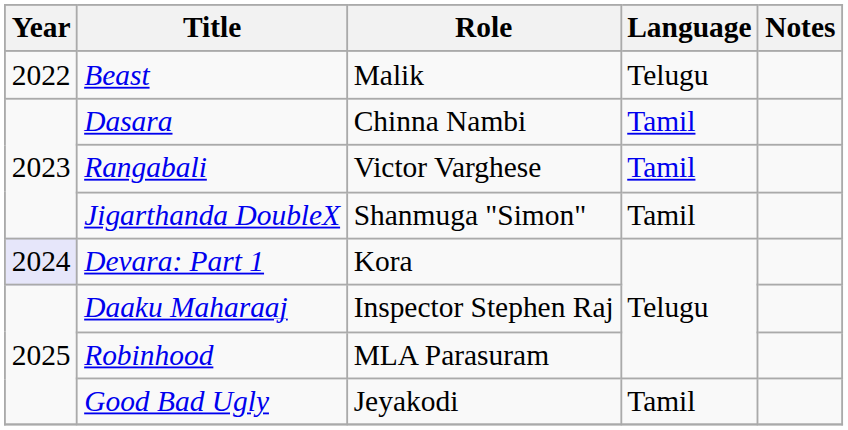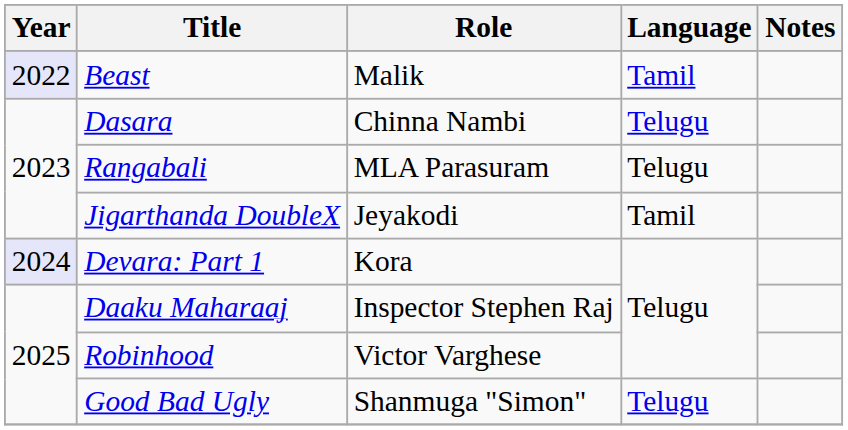Beast | Year: no background -> lavender background
Beast | Language: Telugu -> Tamil
Dasara | Language: Tamil -> Telugu
Rangabali | Role: Victor Varghese -> MLA Parasuram
Rangabali | Language: Tamil -> Telugu
Jigarthanda DoubleX | Role: Shanmuga "Simon" -> Jeyakodi
Robinhood | Role: MLA Parasuram -> Victor Varghese
Good Bad Ugly | Role: Jeyakodi -> Shanmuga "Simon"
Good Bad Ugly | Language: Tamil -> Telugu
